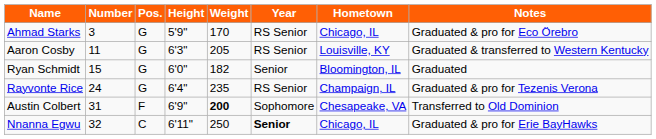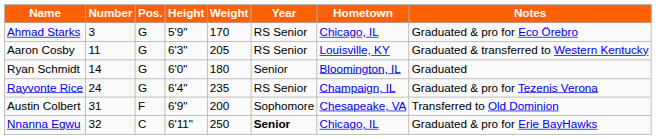Ryan Schmidt | Number: 15 -> 14
Ryan Schmidt | Weight: 182 -> 180
Austin Colbert | Weight: bold -> normal
